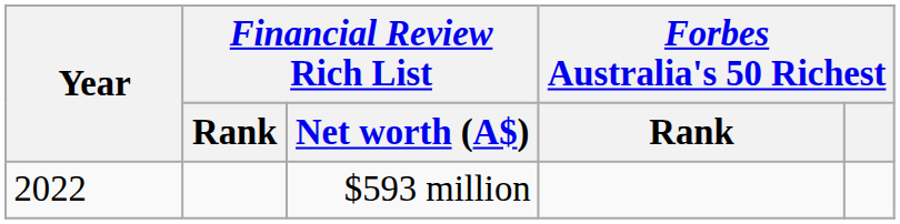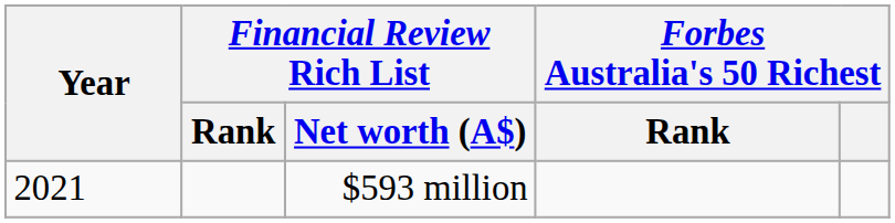$593 million | Year: 2022 -> 2021
